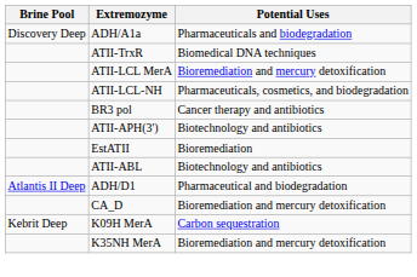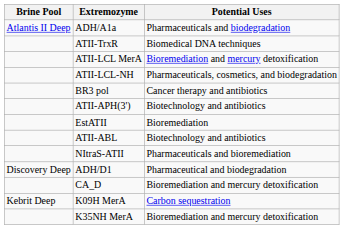ADH/A1a | Brine Pool: Discovery Deep -> Atlantis II Deep
+ row: NItraS-ATII | Pharmaceuticals and bioremediation
ADH/D1 | Brine Pool: Atlantis II Deep -> Discovery Deep
